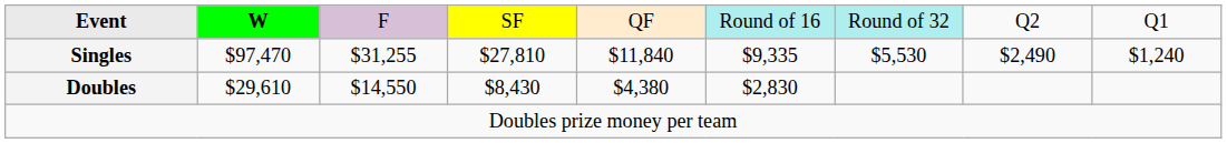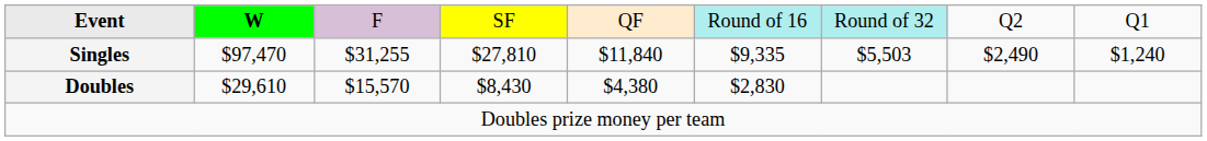Singles | column 7: $5,530 -> $5,503
Doubles | column 3: $14,550 -> $15,570
